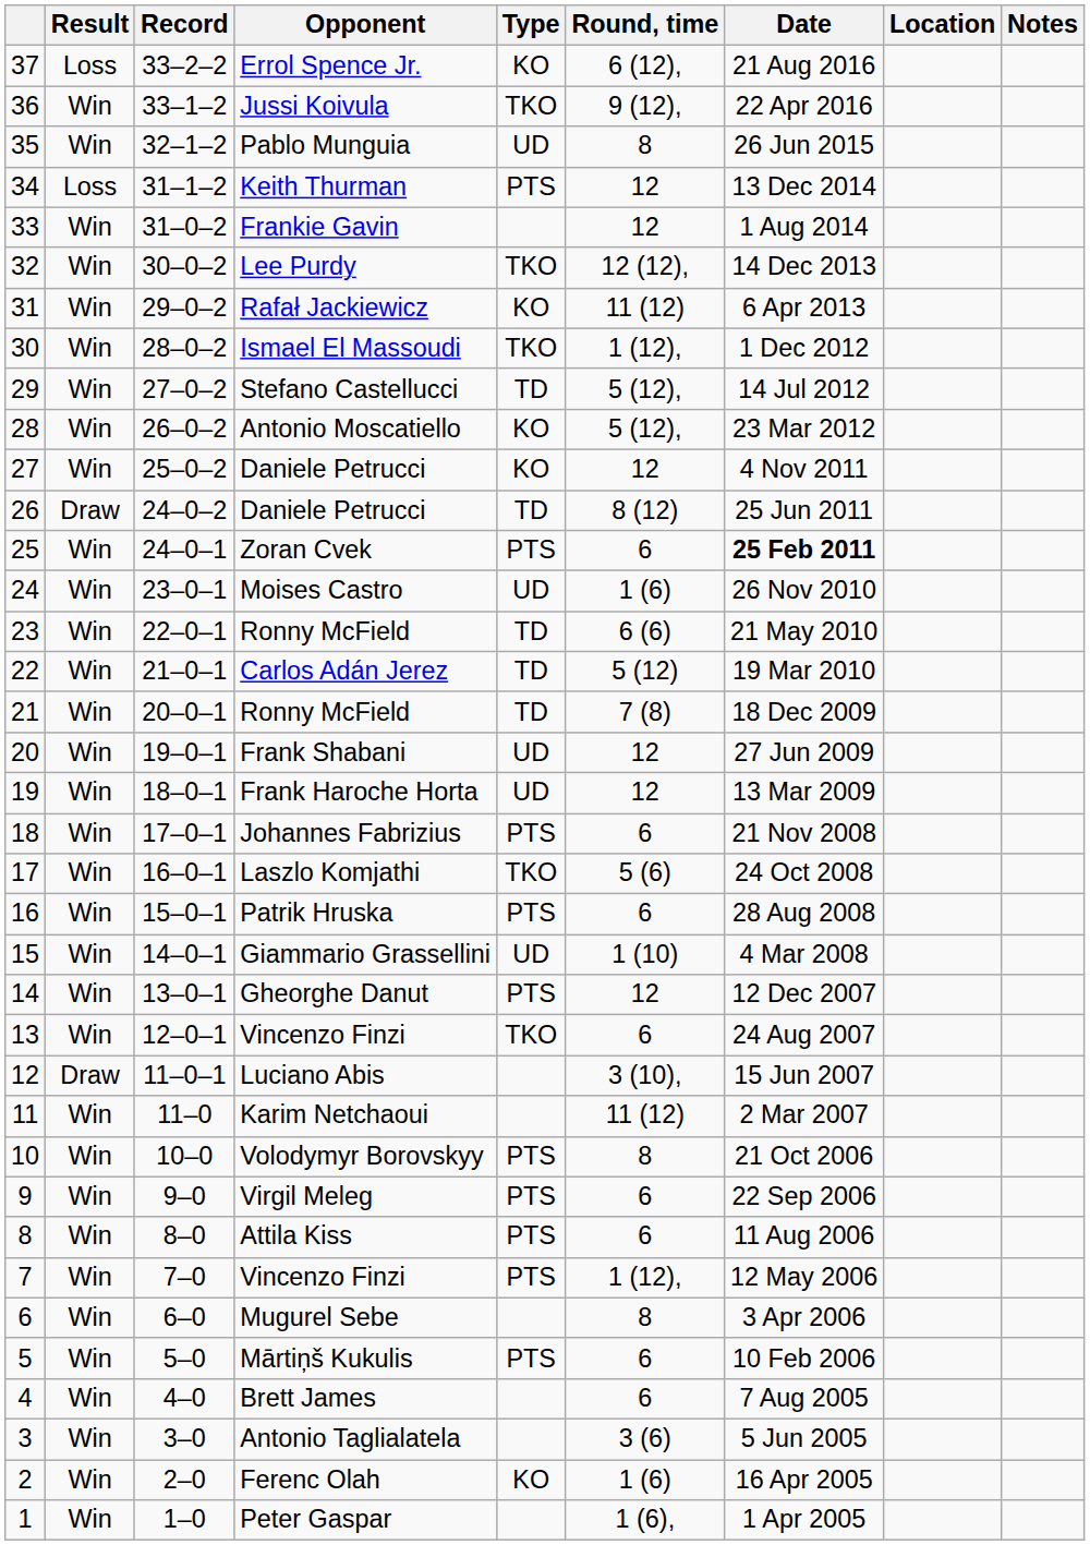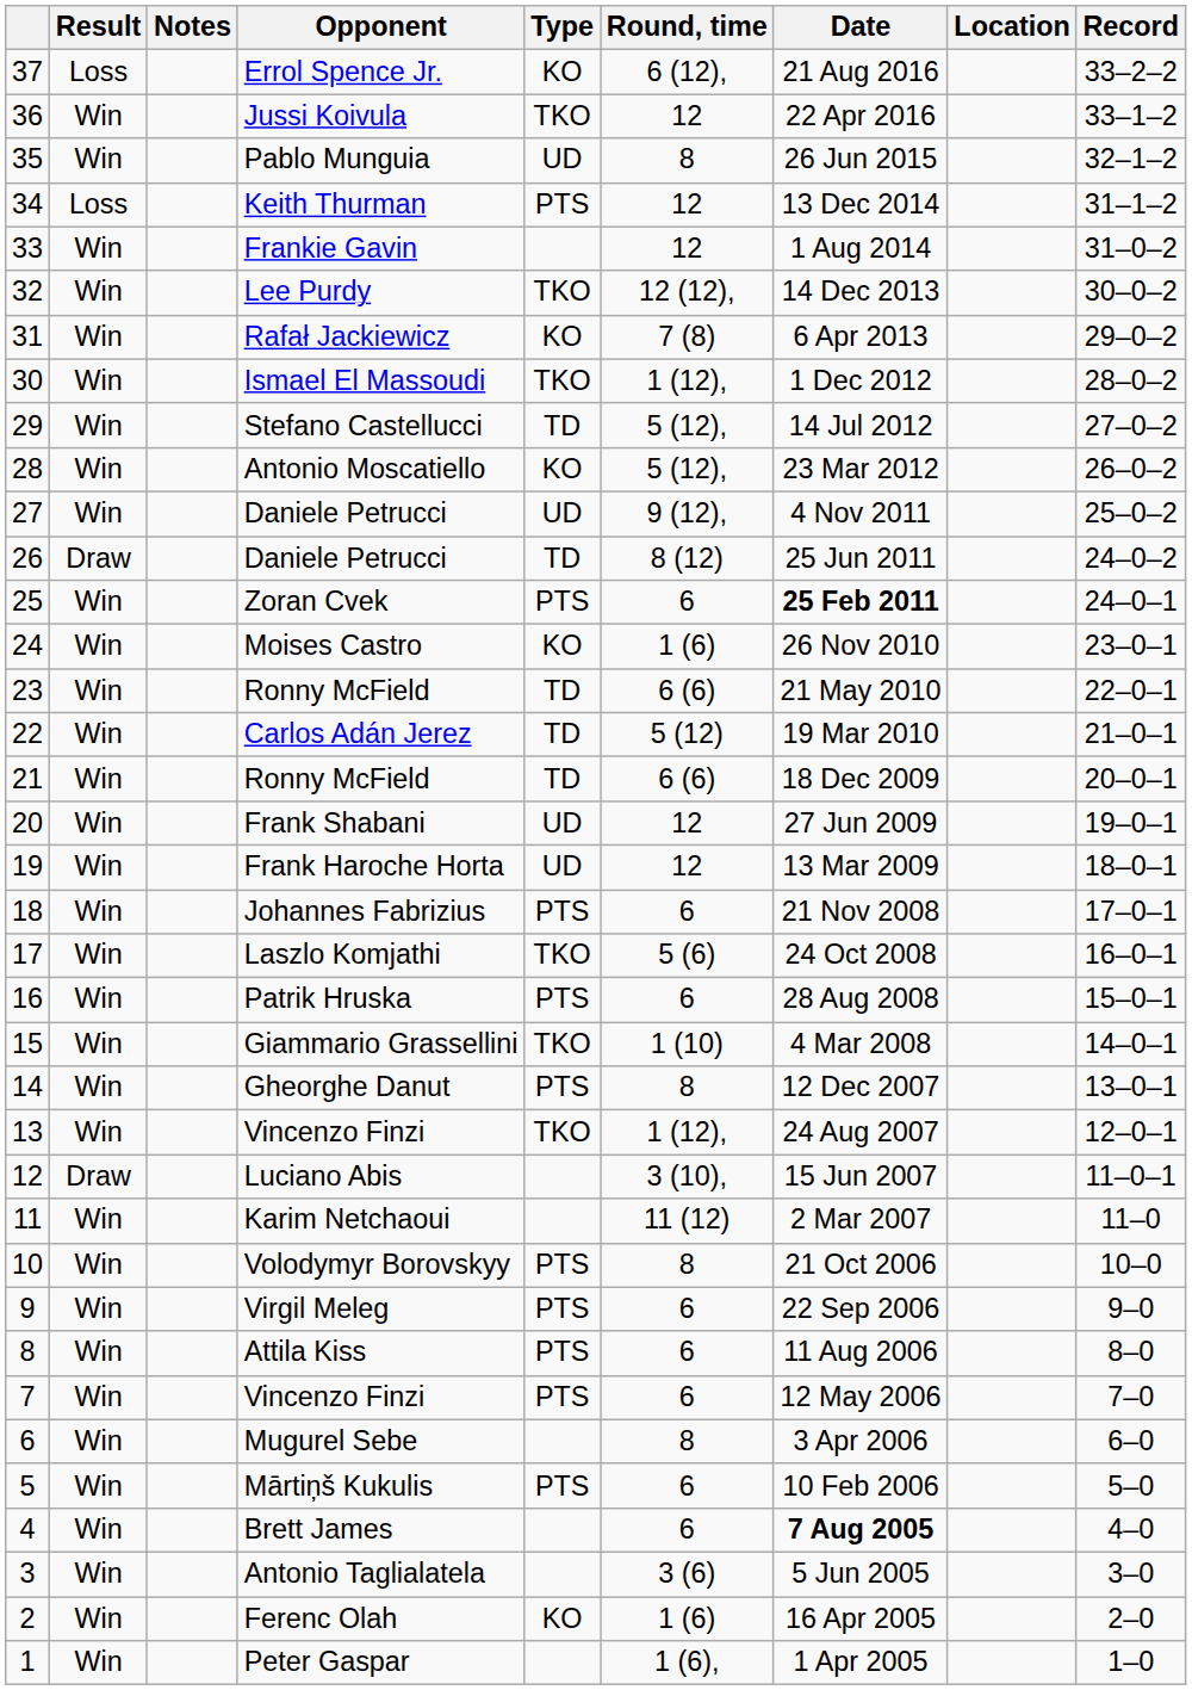columns swapped: Record <-> Notes
Jussi Koivula | Round, time: 9 (12), -> 12
Rafał Jackiewicz | Round, time: 11 (12) -> 7 (8)
27 / Daniele Petrucci | Type: KO -> UD
27 / Daniele Petrucci | Round, time: 12 -> 9 (12),
Moises Castro | Type: UD -> KO
21 / Ronny McField | Round, time: 7 (8) -> 6 (6)
Giammario Grassellini | Type: UD -> TKO
Gheorghe Danut | Round, time: 12 -> 8
13 / Vincenzo Finzi | Round, time: 6 -> 1 (12),
7 / Vincenzo Finzi | Round, time: 1 (12), -> 6
Brett James | Date: normal -> bold
